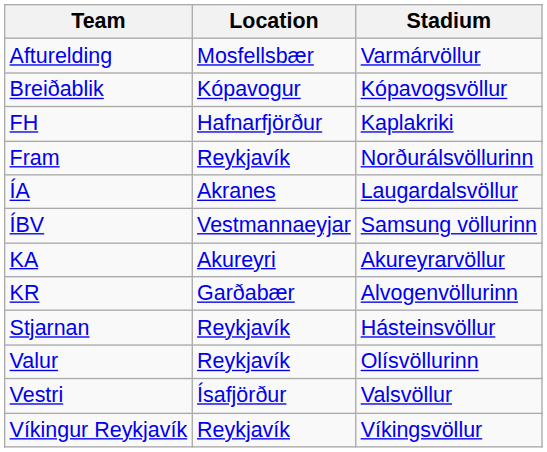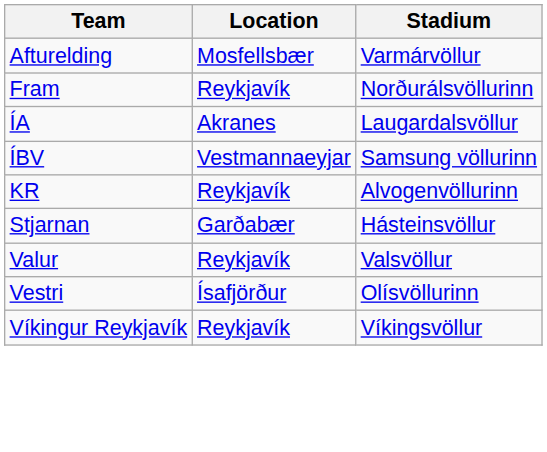- row: Breiðablik | Kópavogur | Kópavogsvöllur
- row: FH | Hafnarfjörður | Kaplakriki
- row: KA | Akureyri | Akureyrarvöllur
KR | Location: Garðabær -> Reykjavík
Stjarnan | Location: Reykjavík -> Garðabær
Valur | Stadium: Olísvöllurinn -> Valsvöllur
Vestri | Stadium: Valsvöllur -> Olísvöllurinn
